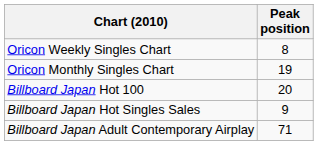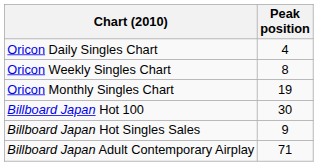+ row: Oricon Daily Singles Chart | 4
Billboard Japan Hot 100 | Peak position: 20 -> 30
